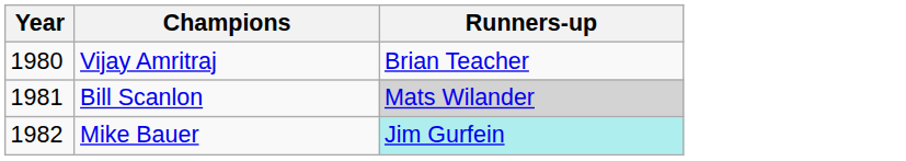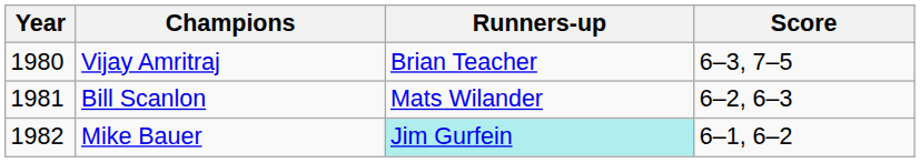+ column: Score | 6–3, 7–5 | 6–2, 6–3 | 6–1, 6–2
Bill Scanlon | Runners-up: lightgrey background -> no background
